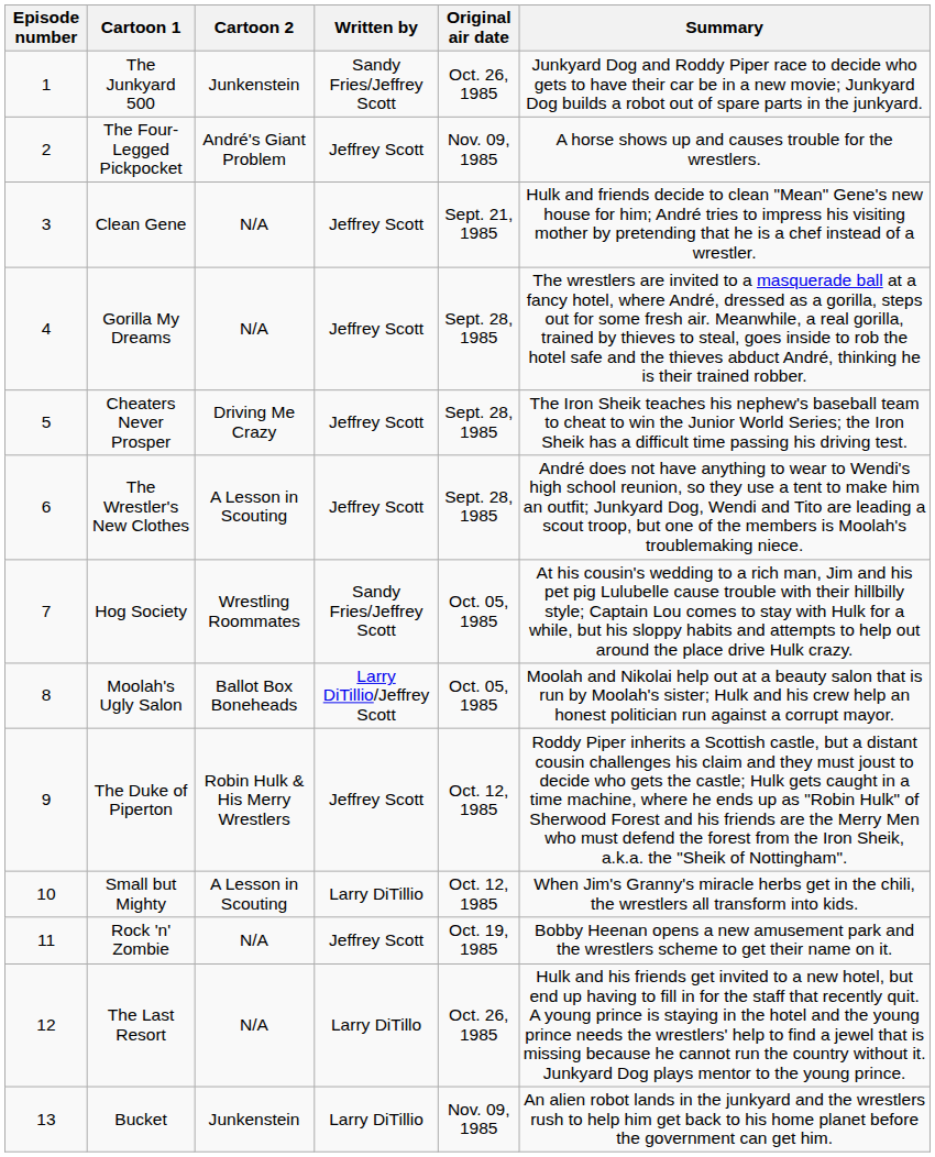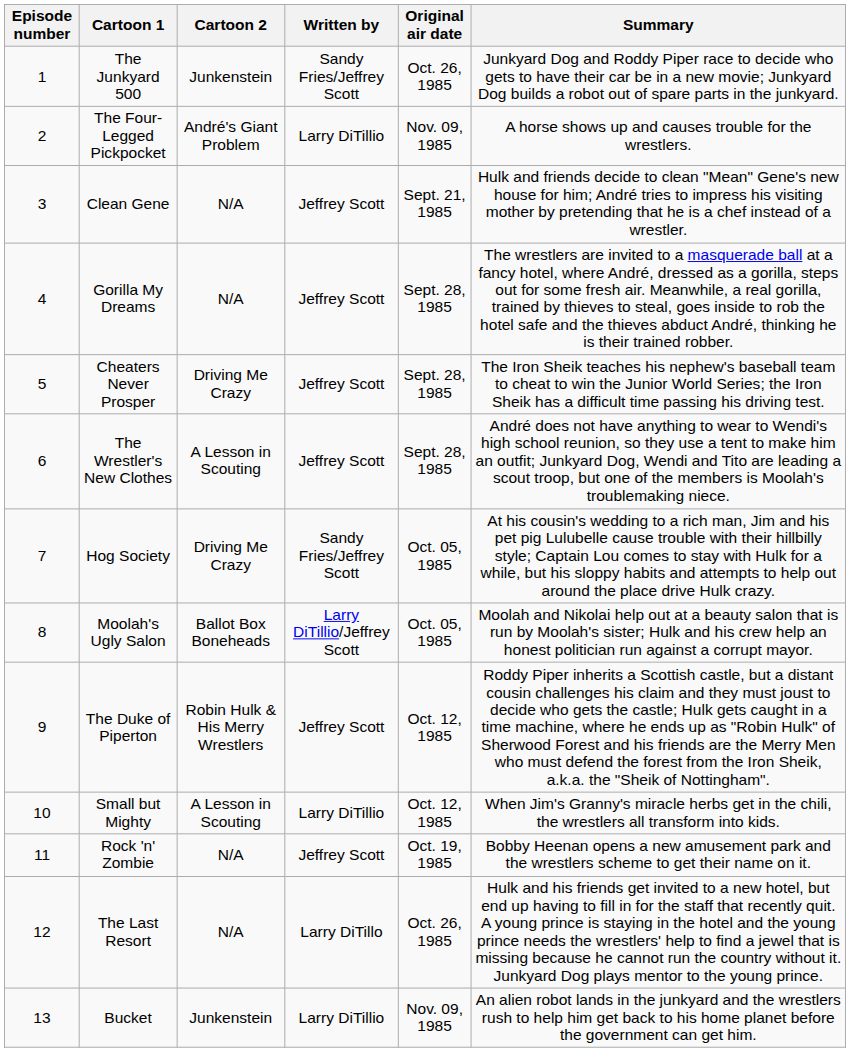The Four-Legged Pickpocket | Written by: Jeffrey Scott -> Larry DiTillio
Hog Society | Cartoon 2: Wrestling Roommates -> Driving Me Crazy
